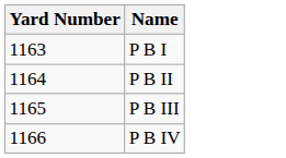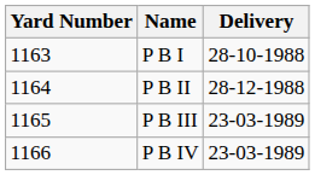+ column: Delivery | 28-10-1988 | 28-12-1988 | 23-03-1989 | 23-03-1989
